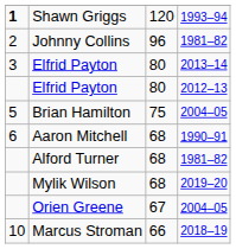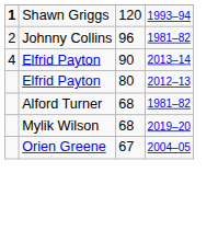Elfrid Payton / 2013–14 | column 1: 3 -> 4
Elfrid Payton / 2013–14 | column 3: 80 -> 90
- row: 5 | Brian Hamilton | 75 | 2004–05
- row: 6 | Aaron Mitchell | 68 | 1990–91
- row: 10 | Marcus Stroman | 66 | 2018–19
